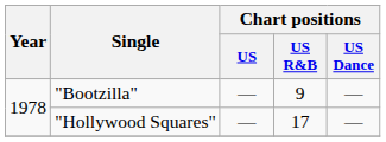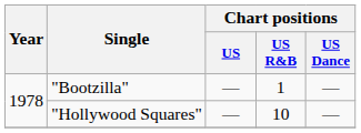"Bootzilla" | Chart positions / US R&B: 9 -> 1
"Hollywood Squares" | Chart positions / US R&B: 17 -> 10
